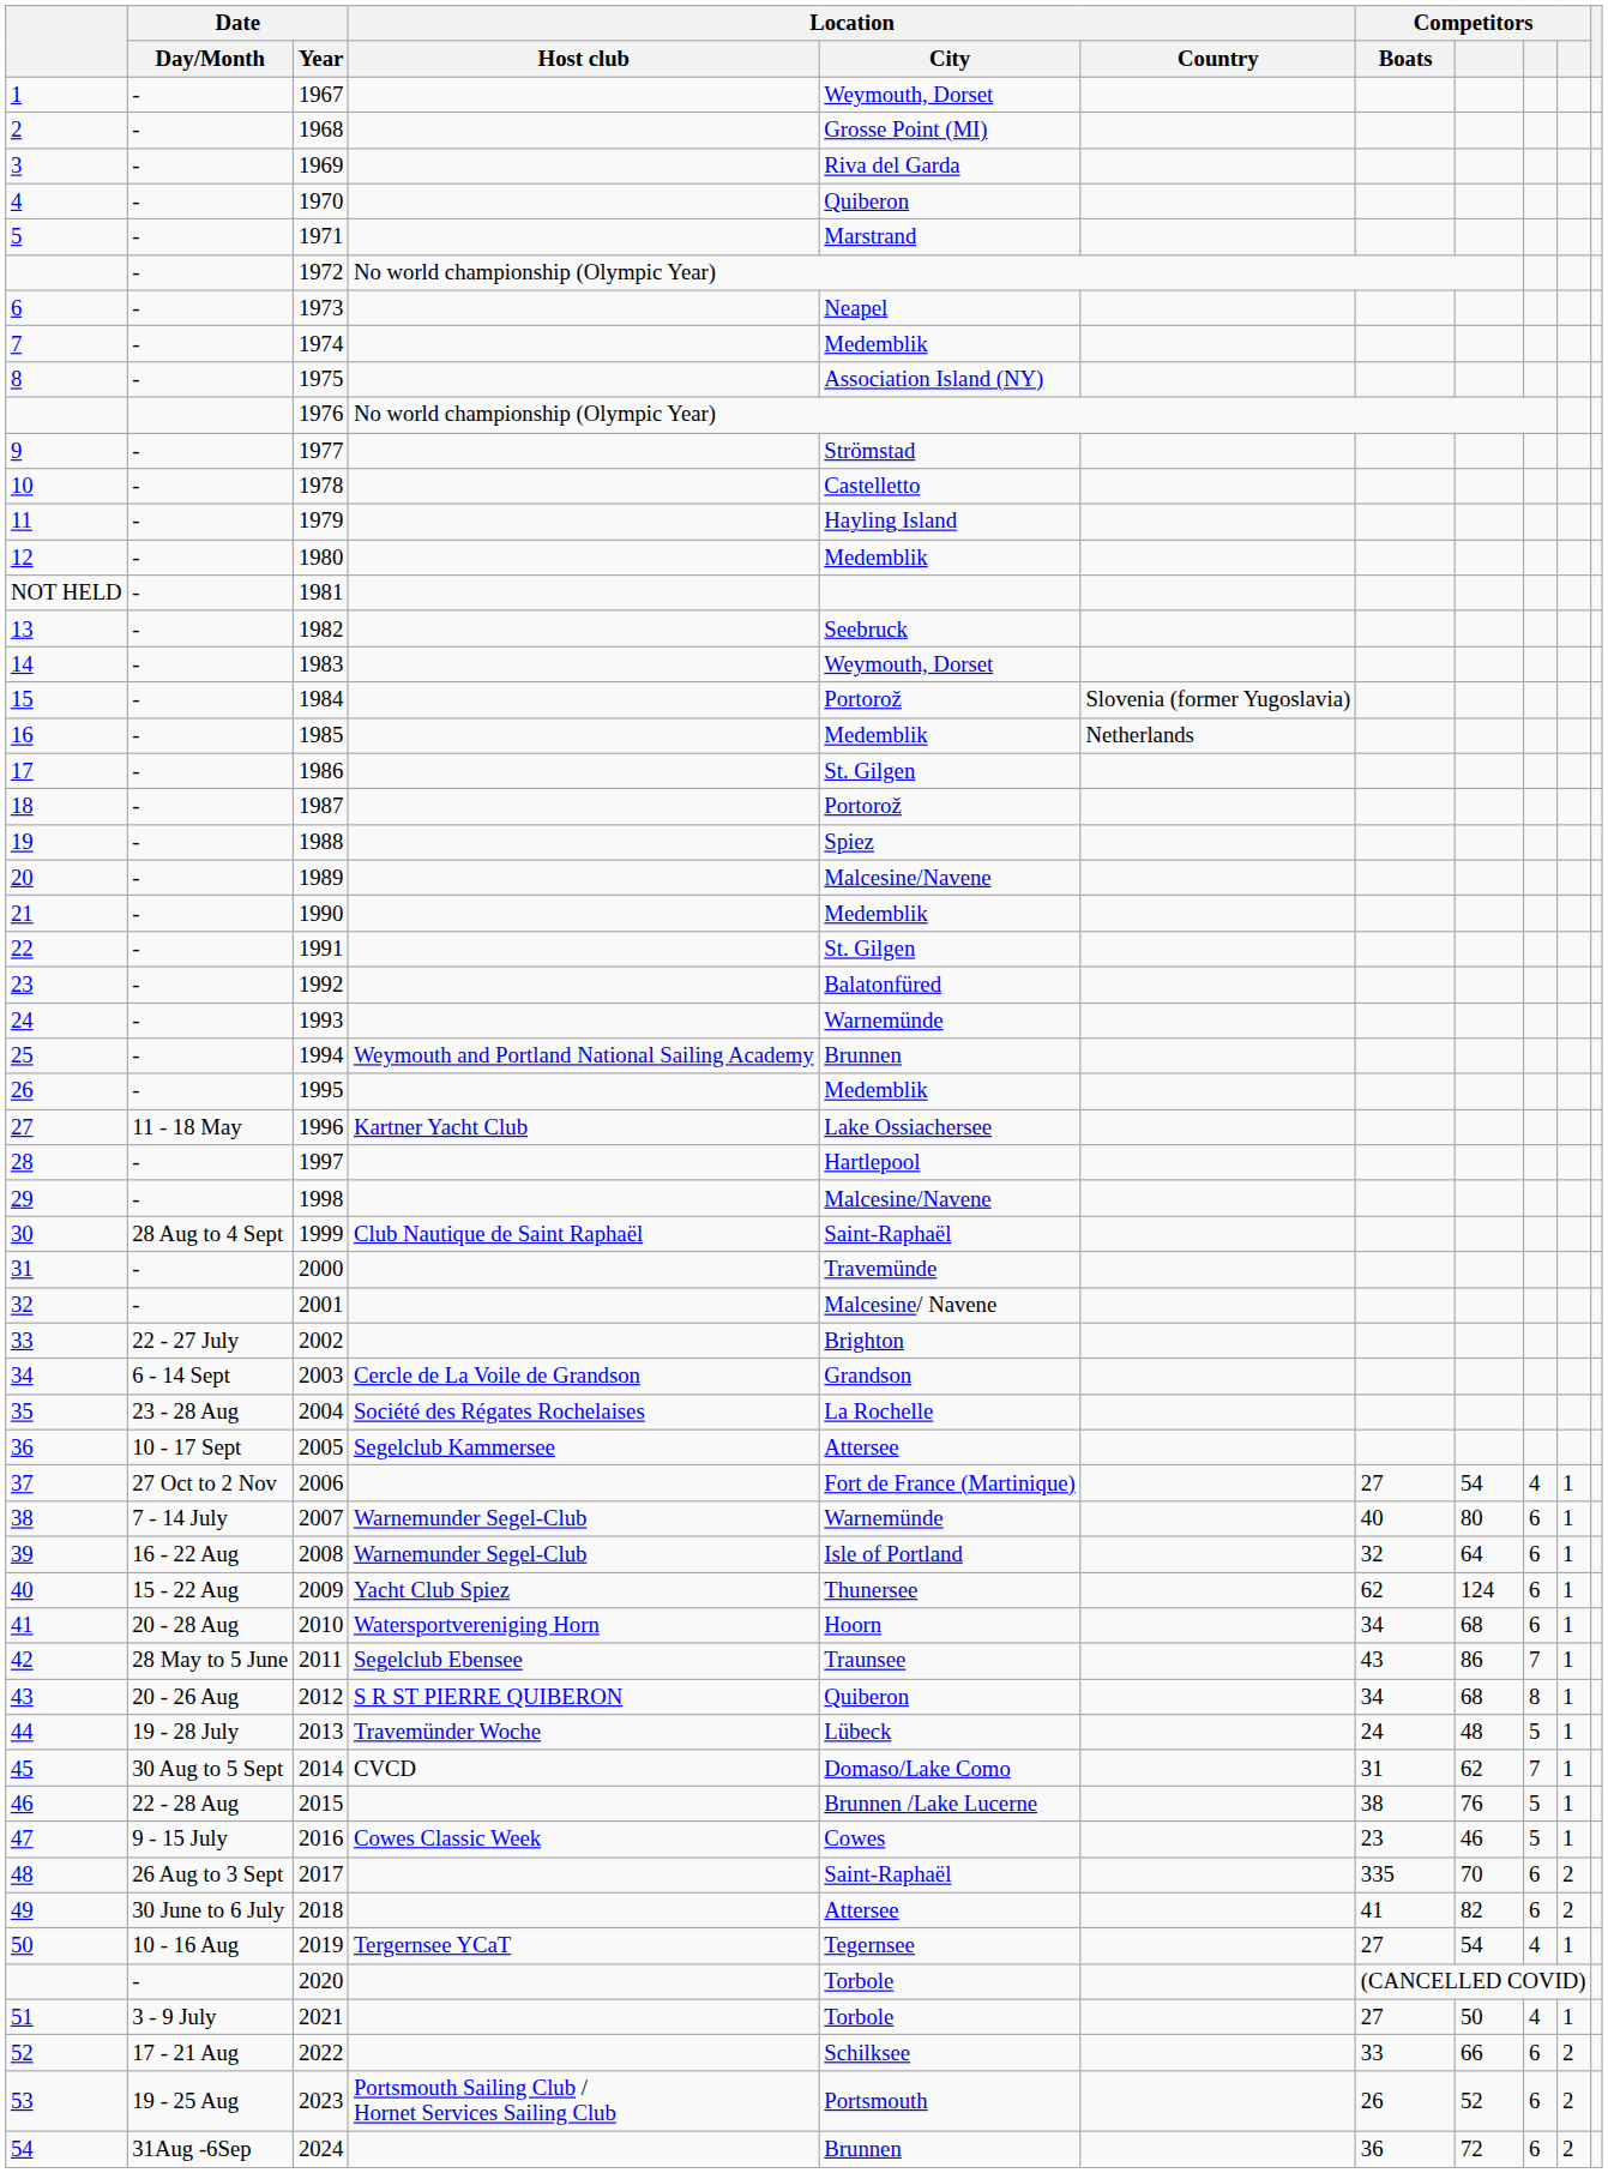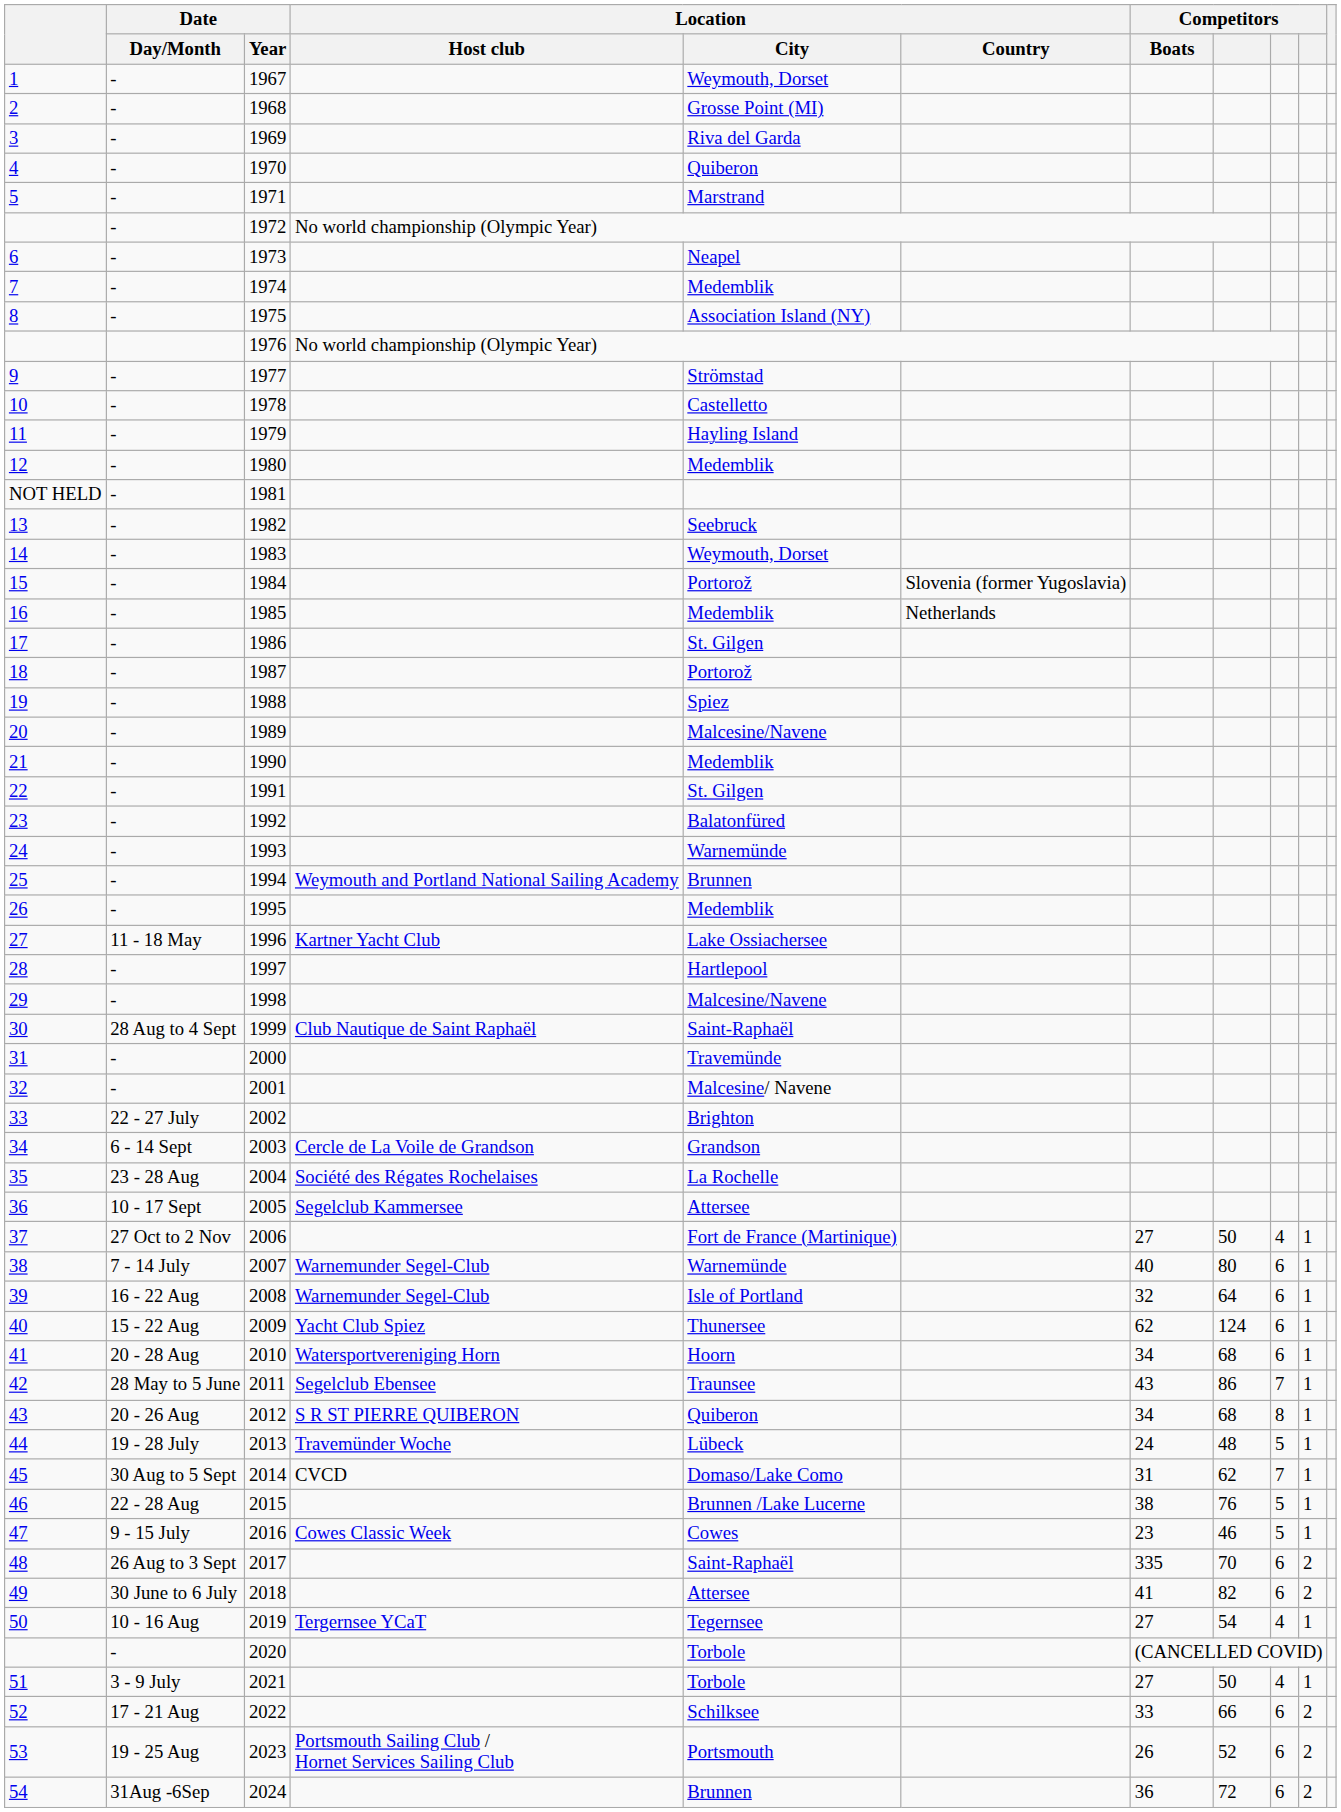2006 | column 8: 54 -> 50
